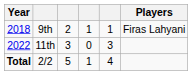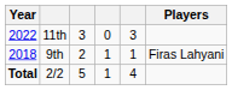rows swapped: 9th <-> 11th
